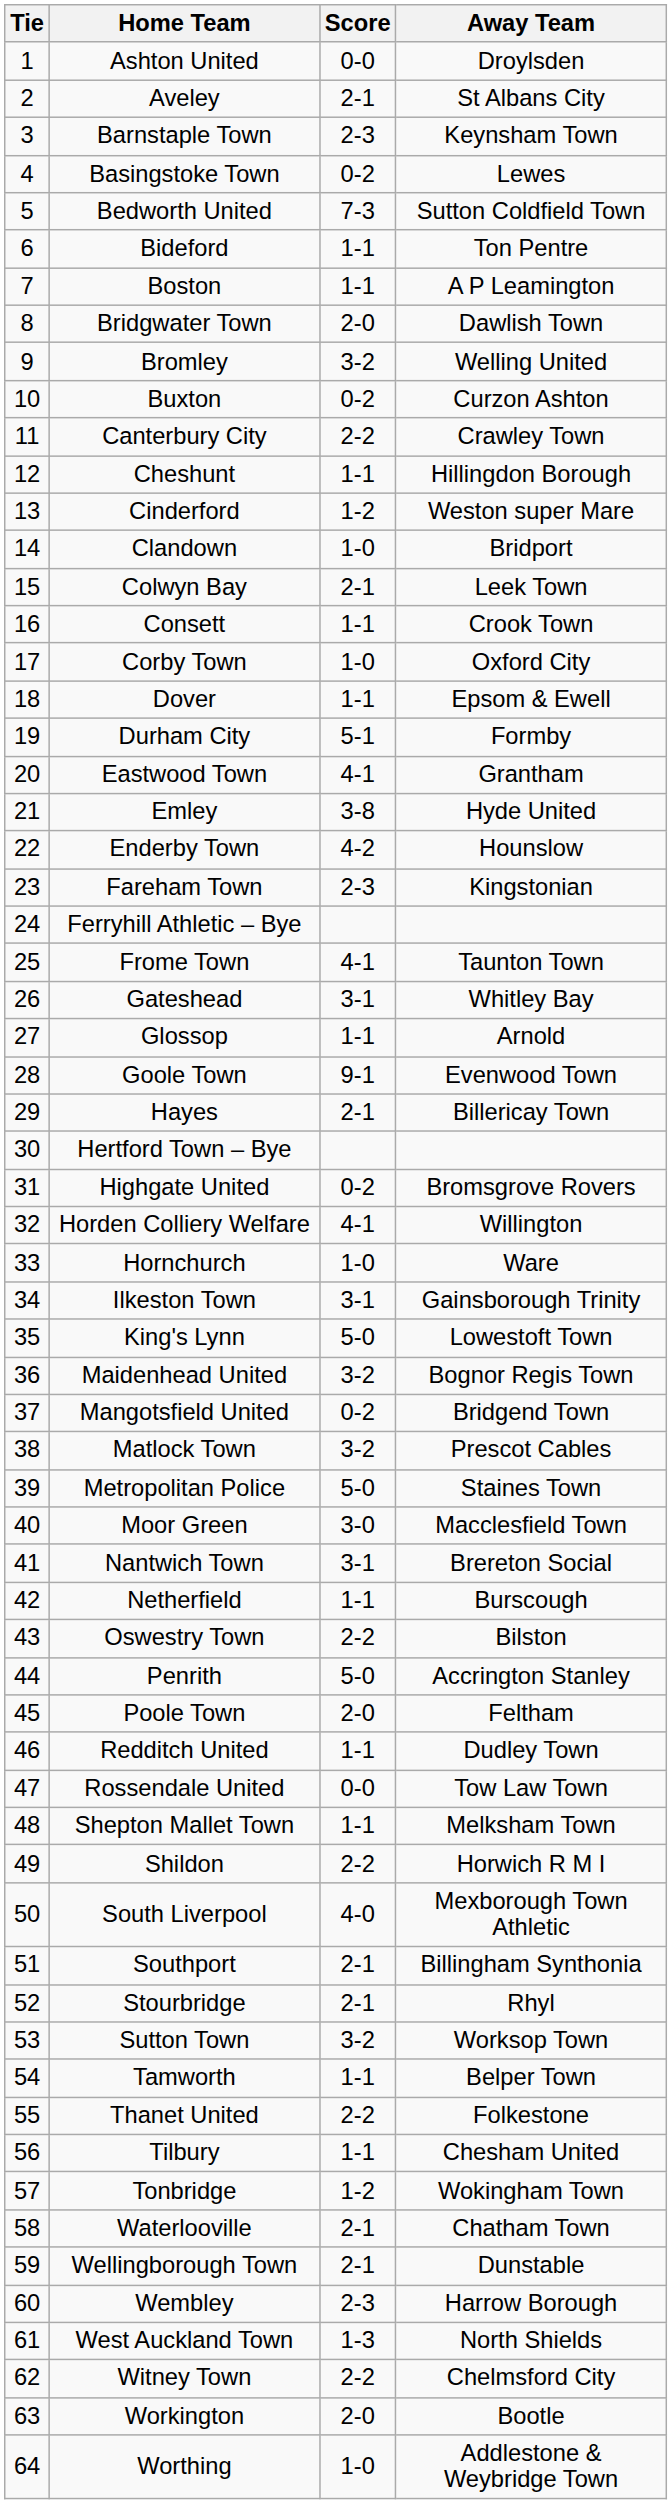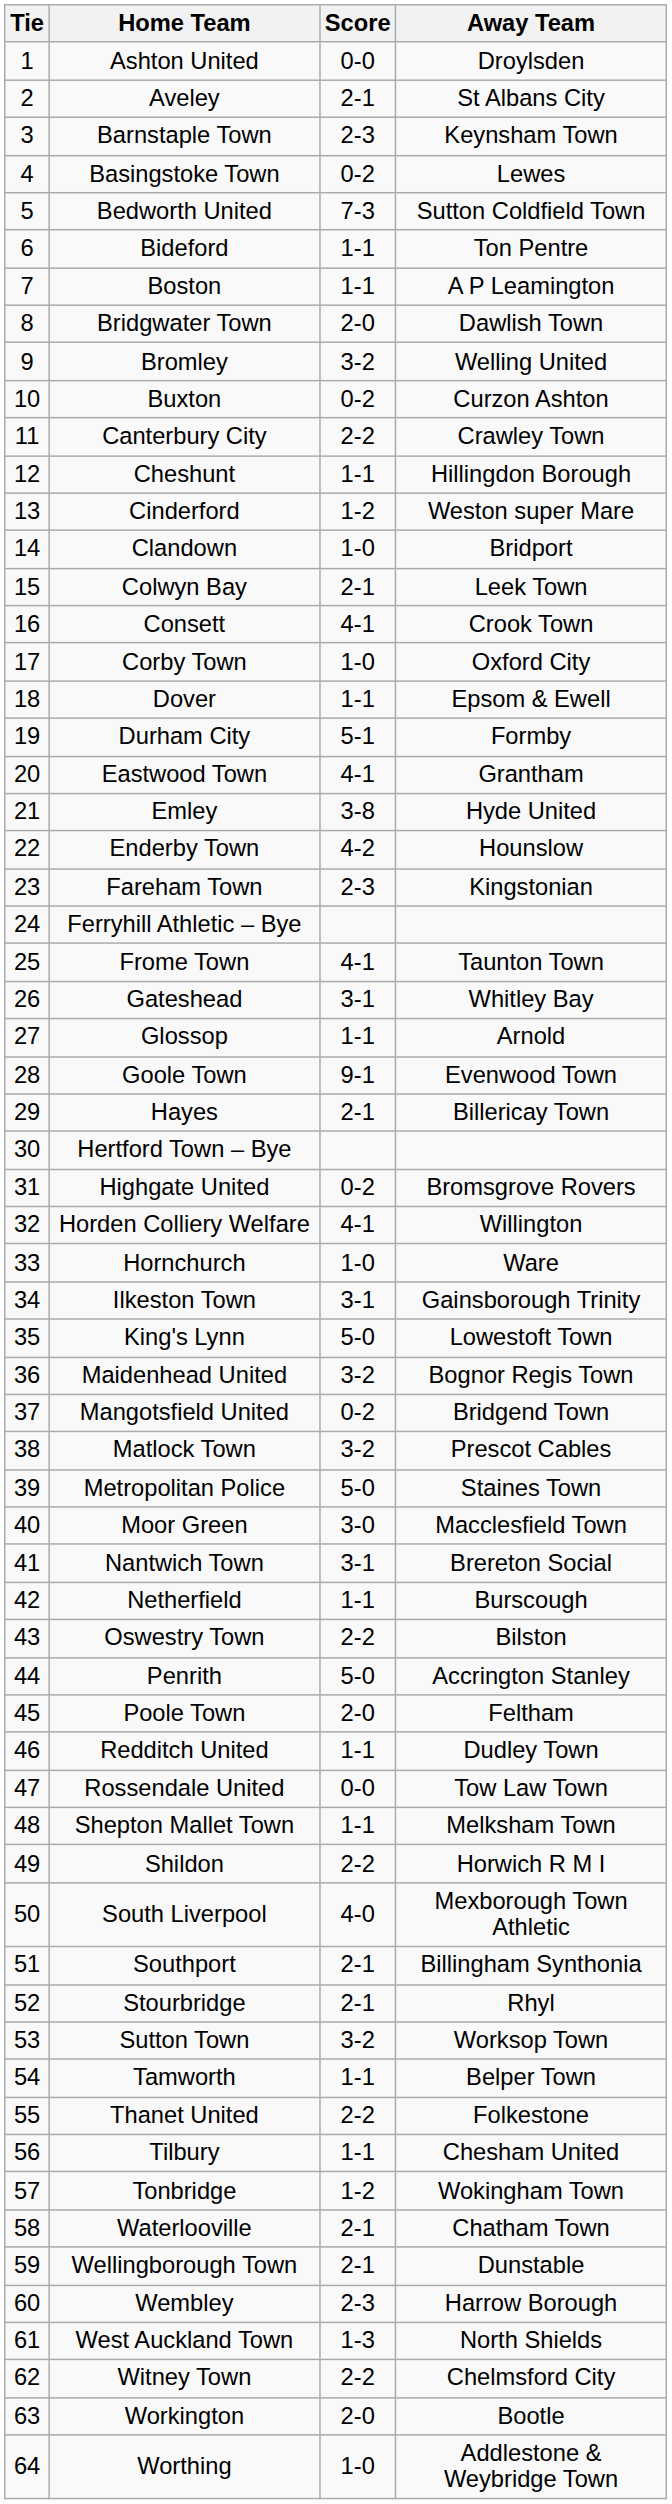Consett | Score: 1-1 -> 4-1
